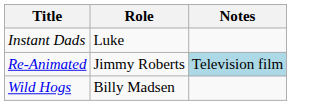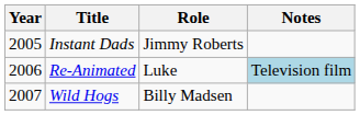+ column: Year | 2005 | 2006 | 2007
Instant Dads | Role: Luke -> Jimmy Roberts
Re-Animated | Role: Jimmy Roberts -> Luke
